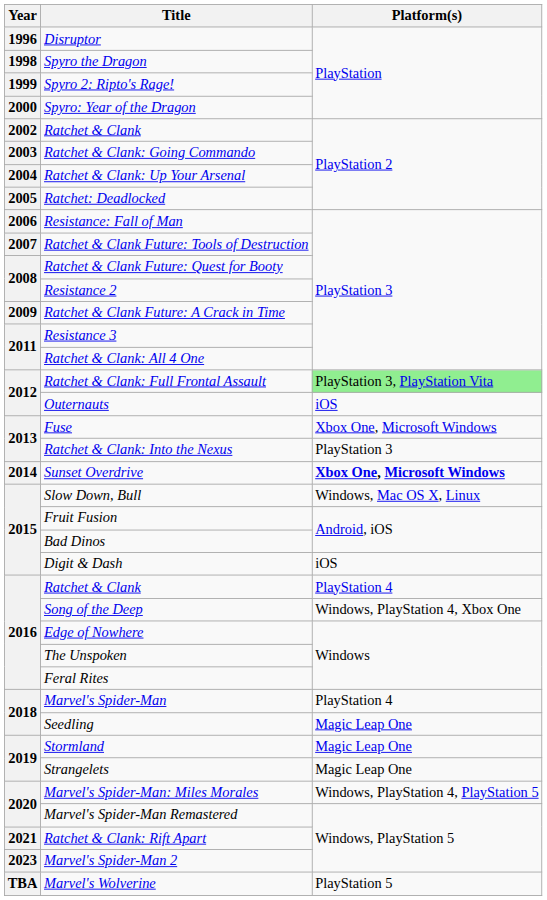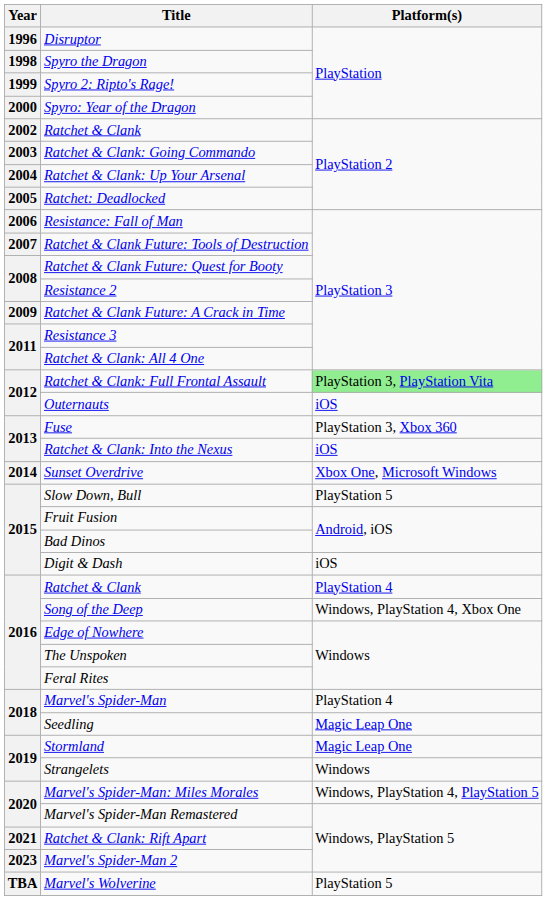Fuse | Platform(s): Xbox One, Microsoft Windows -> PlayStation 3, Xbox 360
Ratchet & Clank: Into the Nexus | Platform(s): PlayStation 3 -> iOS
Sunset Overdrive | Platform(s): bold -> normal
Slow Down, Bull | Platform(s): Windows, Mac OS X, Linux -> PlayStation 5
Strangelets | Platform(s): Magic Leap One -> Windows
